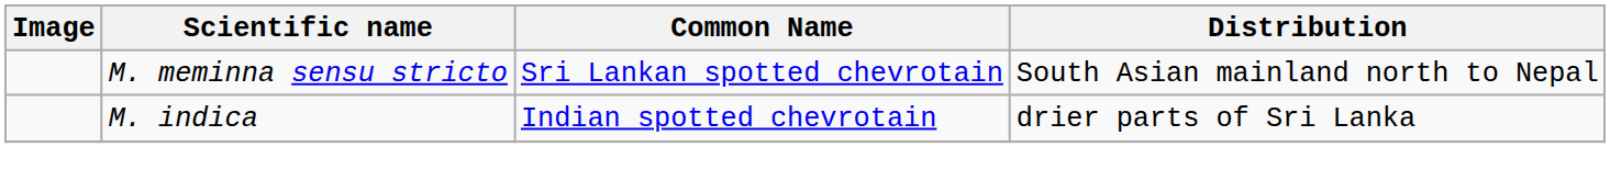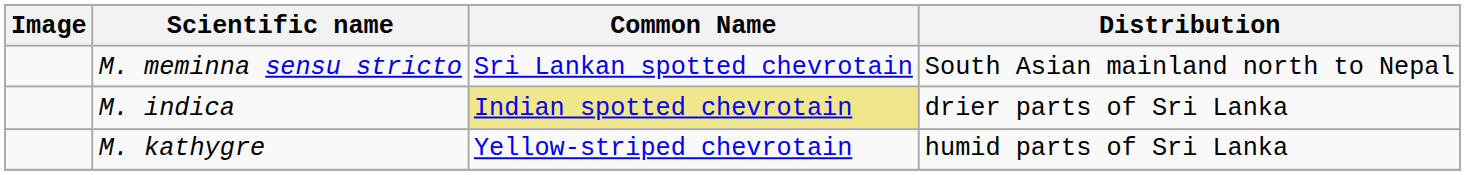M. indica | Common Name: no background -> khaki background
+ row: M. kathygre | Yellow-striped chevrotain | humid parts of Sri Lanka
